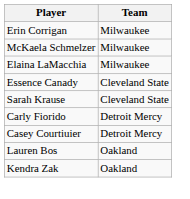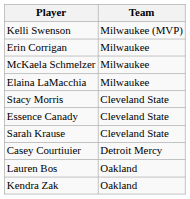+ row: Kelli Swenson | Milwaukee (MVP)
+ row: Stacy Morris | Cleveland State
- row: Carly Fiorido | Detroit Mercy
